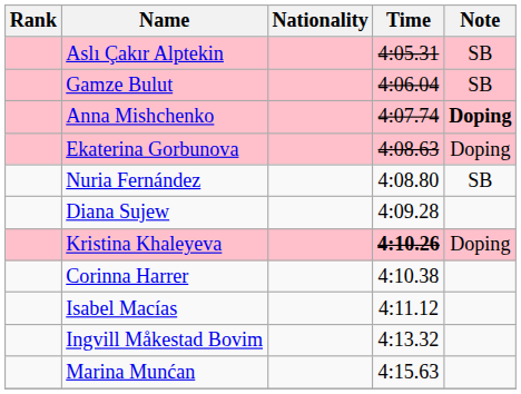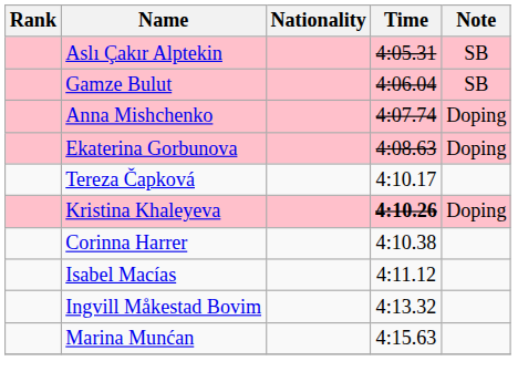Anna Mishchenko | Note: bold -> normal
- row: Nuria Fernández | 4:08.80 | SB
- row: Diana Sujew | 4:09.28
+ row: Tereza Čapková | 4:10.17
